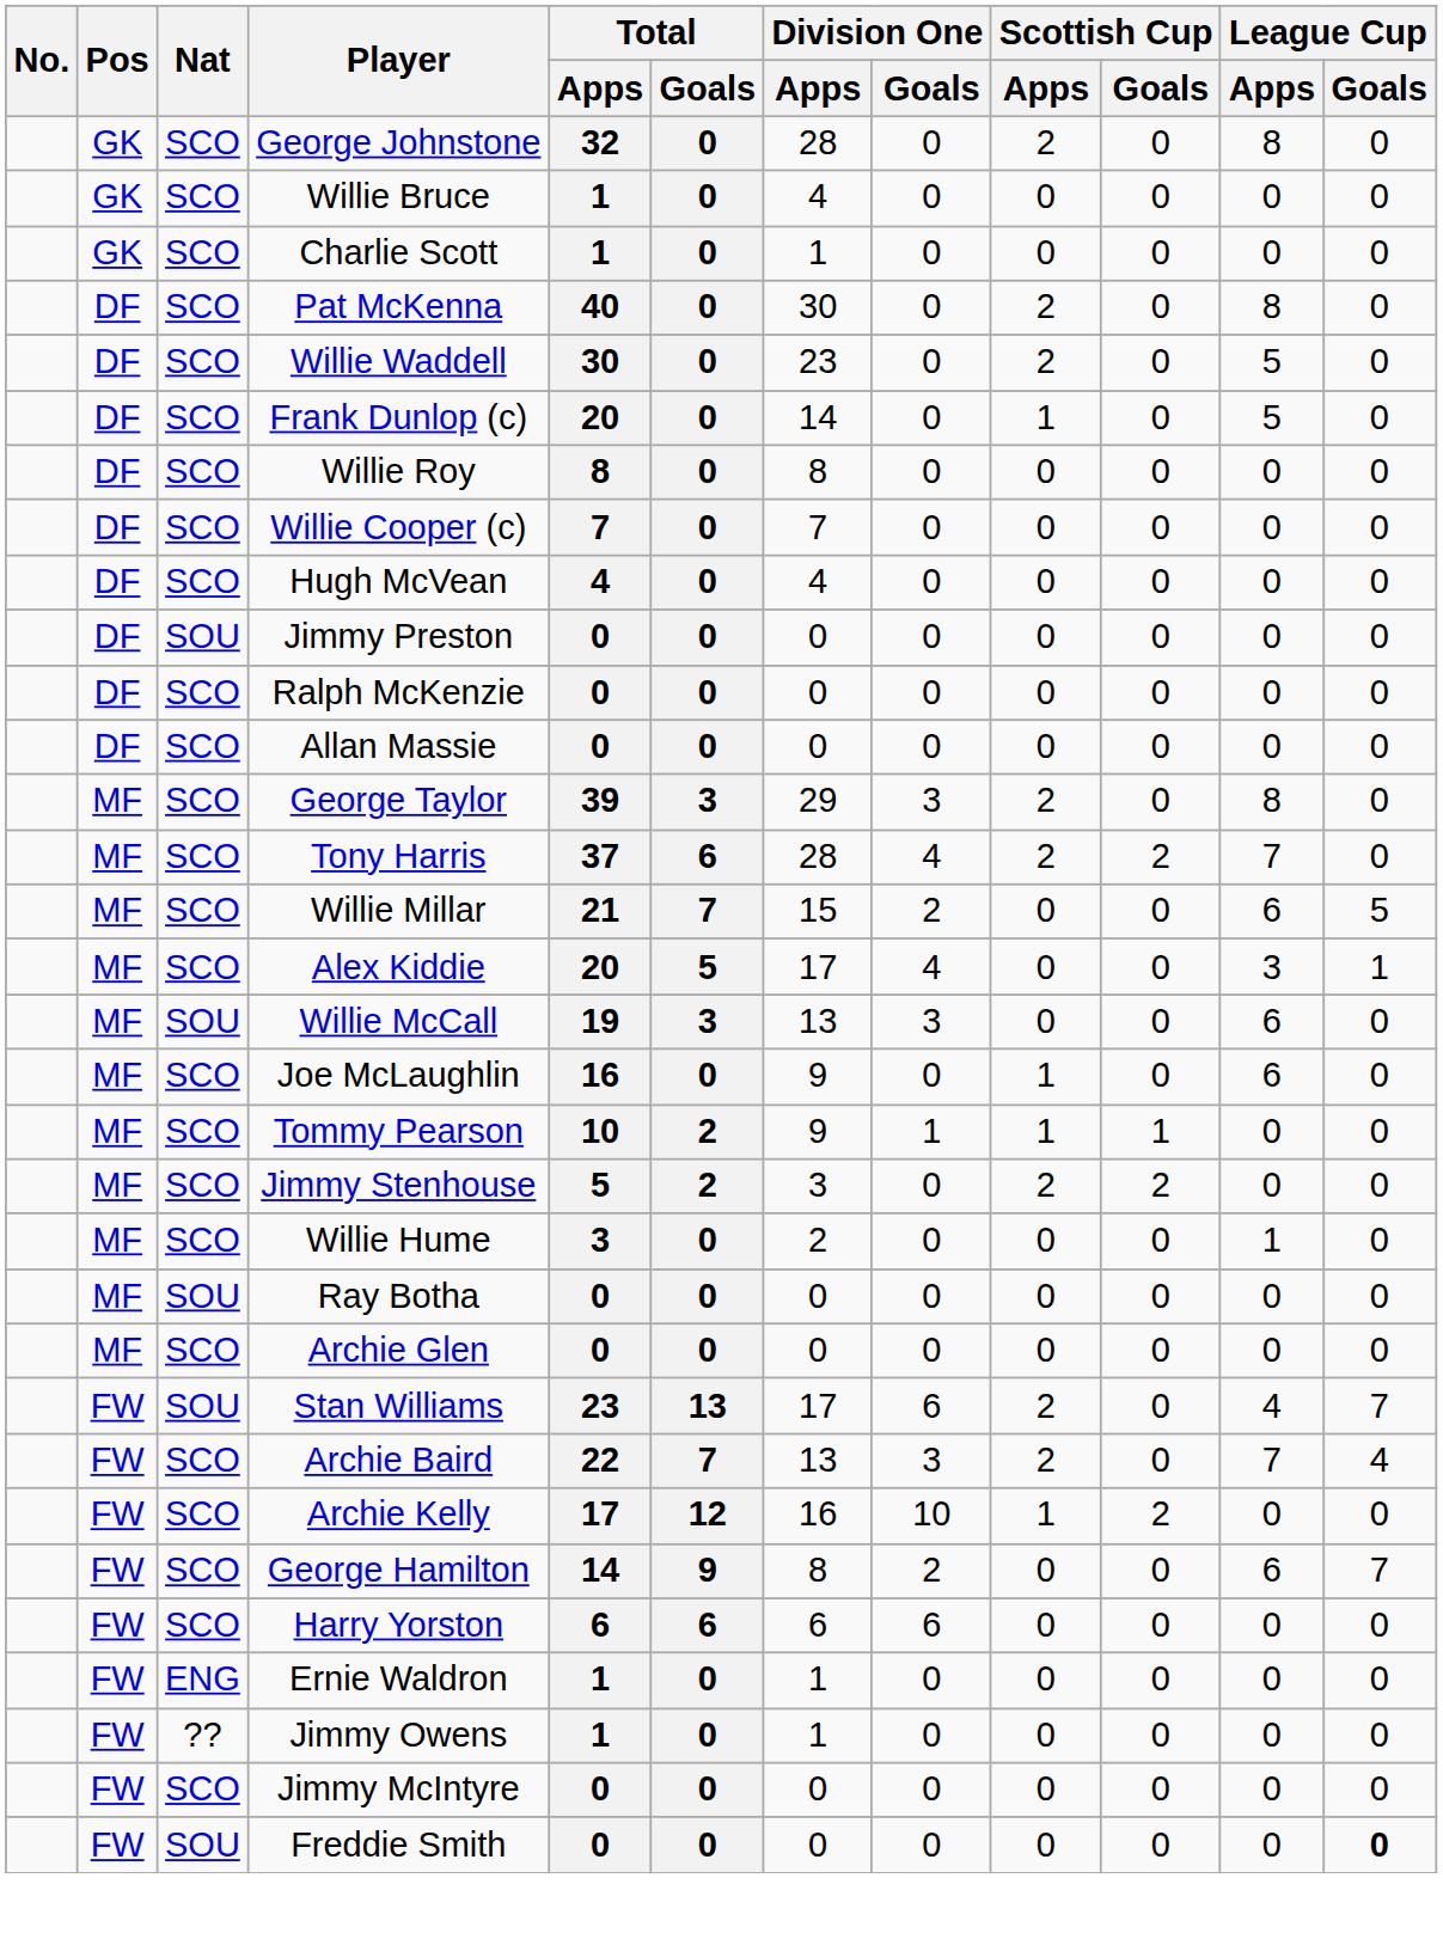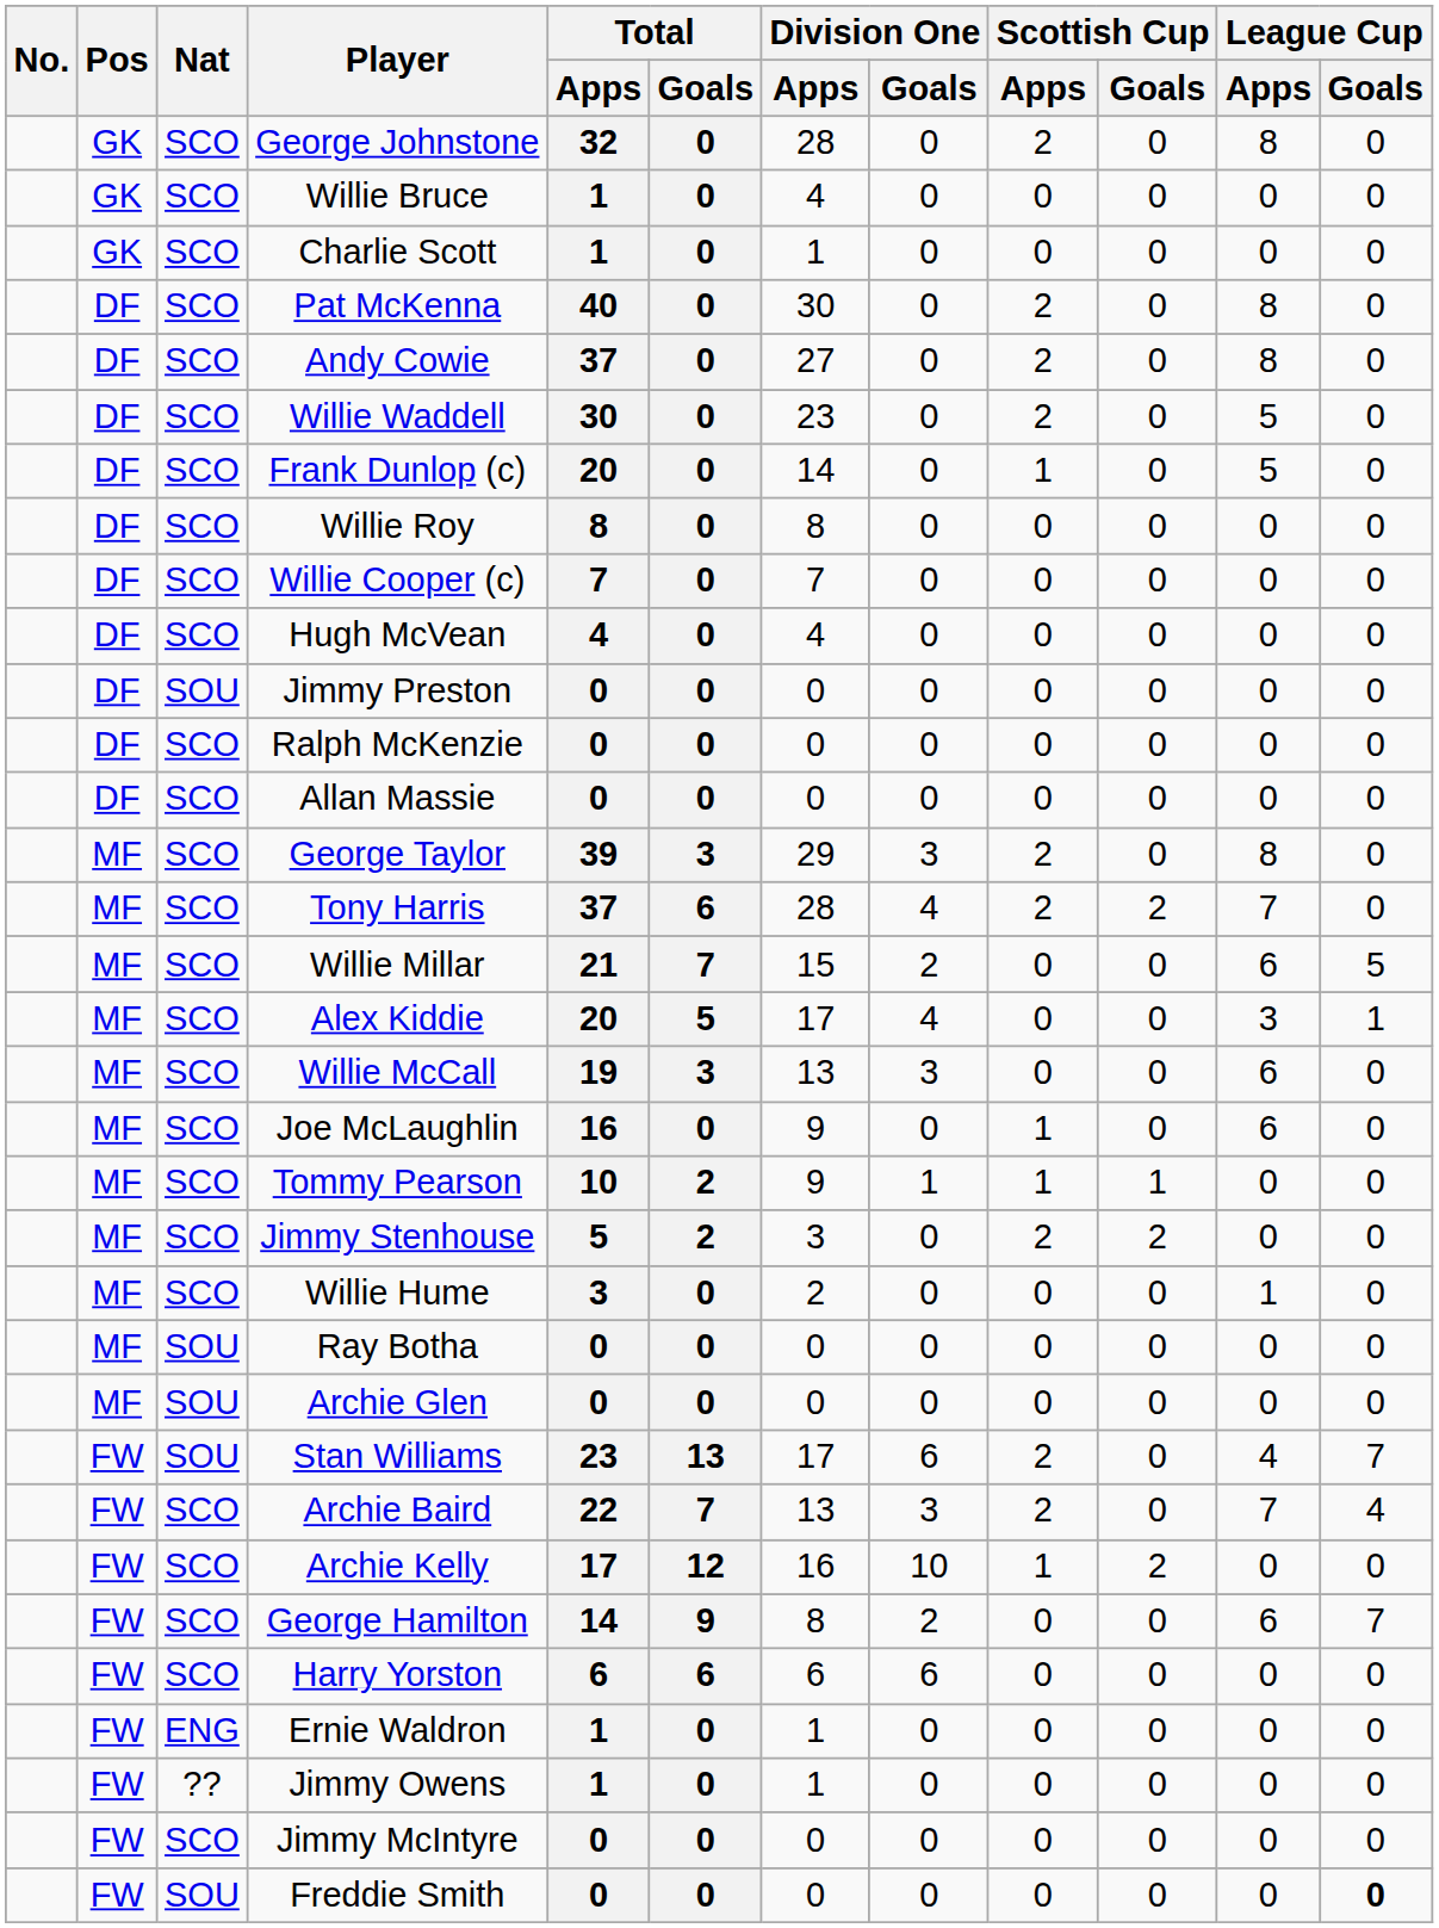+ row: DF | SCO | Andy Cowie | 37 | 0 | 27 | 0 | 2 | 0 | 8 | 0
Willie McCall | Nat: SOU -> SCO
Archie Glen | Nat: SCO -> SOU
